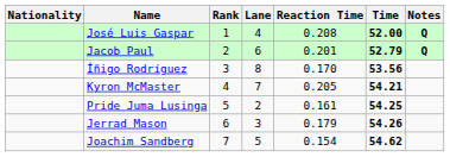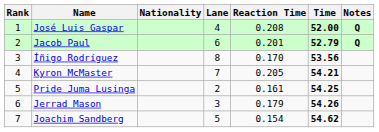columns swapped: Rank <-> Nationality
